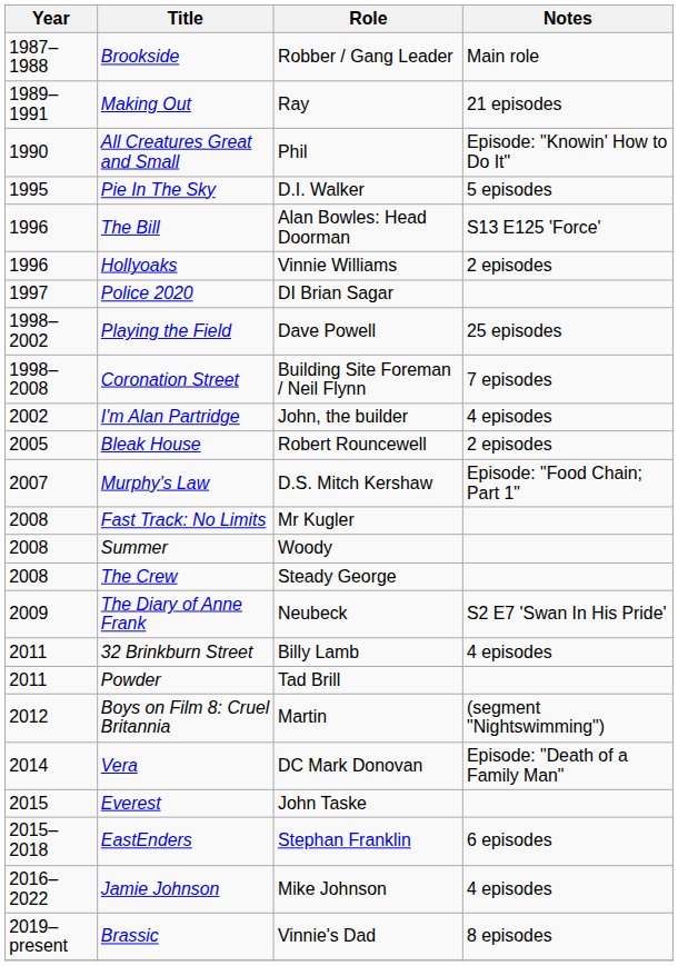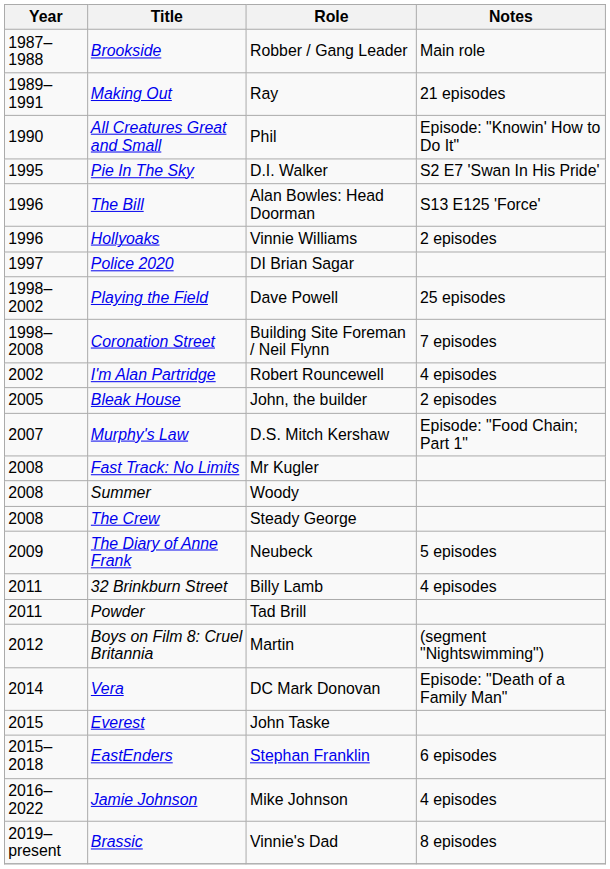Pie In The Sky | Notes: 5 episodes -> S2 E7 'Swan In His Pride'
I'm Alan Partridge | Role: John, the builder -> Robert Rouncewell
Bleak House | Role: Robert Rouncewell -> John, the builder
The Diary of Anne Frank | Notes: S2 E7 'Swan In His Pride' -> 5 episodes
